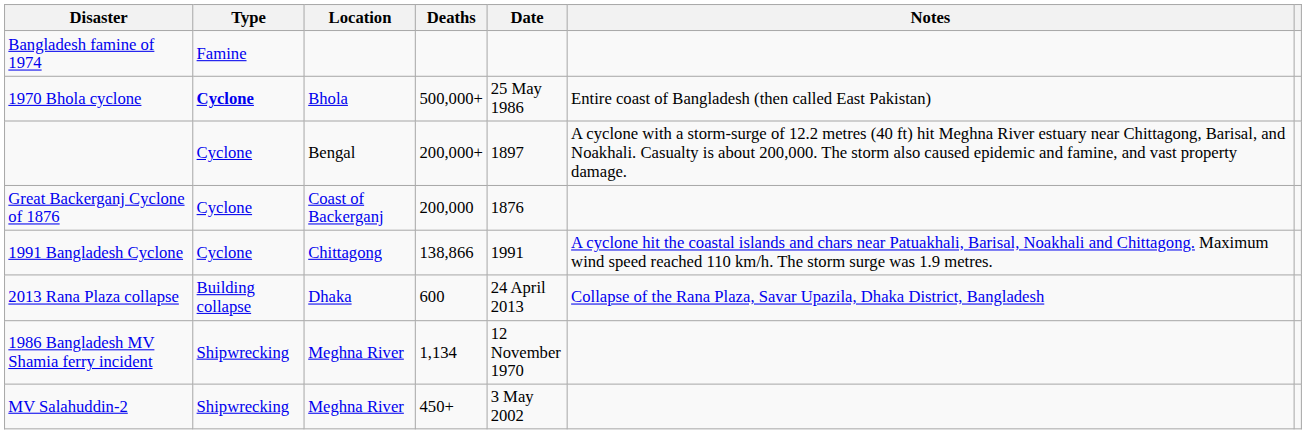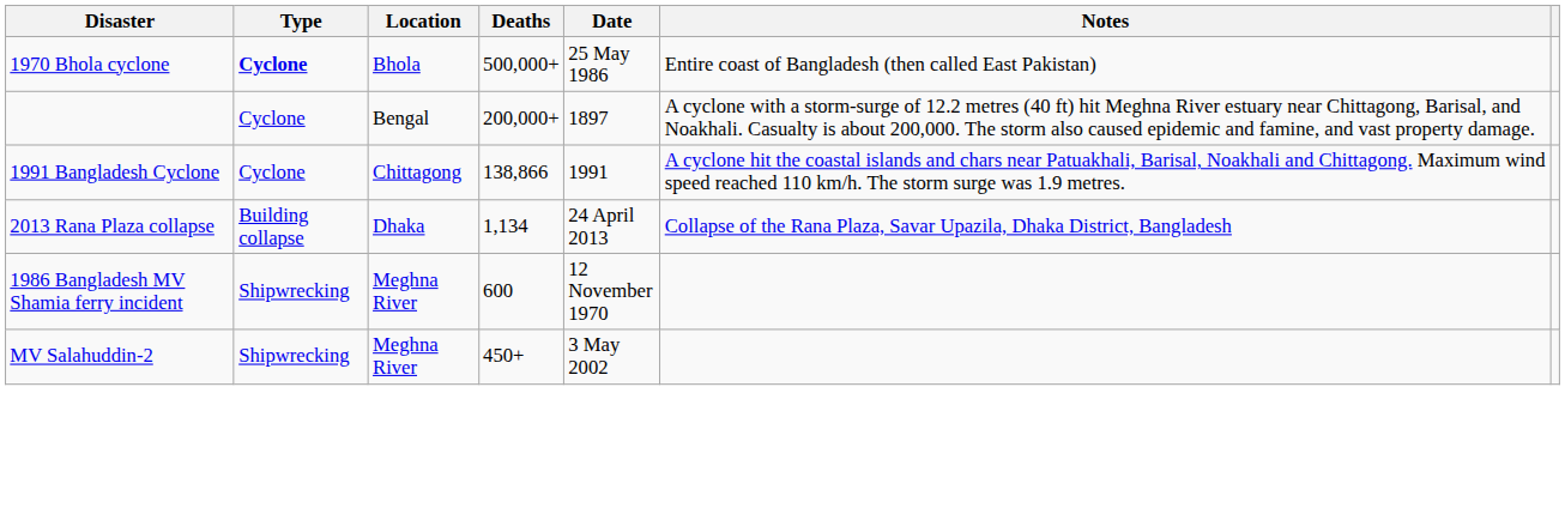- row: Bangladesh famine of 1974 | Famine
- row: Great Backerganj Cyclone of 1876 | Cyclone | Coast of Backerganj | 200,000 | 1876
2013 Rana Plaza collapse | Deaths: 600 -> 1,134
1986 Bangladesh MV Shamia ferry incident | Deaths: 1,134 -> 600
